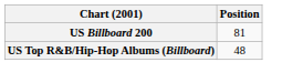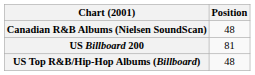+ row: Canadian R&B Albums (Nielsen SoundScan) | 48
